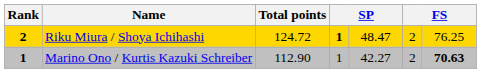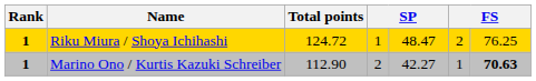Riku Miura / Shoya Ichihashi | Rank: 2 -> 1
Riku Miura / Shoya Ichihashi | column 4: bold -> normal
Marino Ono / Kurtis Kazuki Schreiber | column 4: 1 -> 2
Marino Ono / Kurtis Kazuki Schreiber | column 6: 2 -> 1
